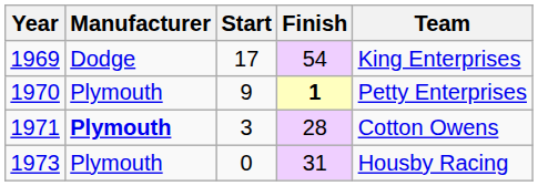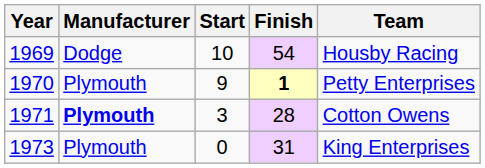1969 | Start: 17 -> 10
1969 | Team: King Enterprises -> Housby Racing
1973 | Team: Housby Racing -> King Enterprises
